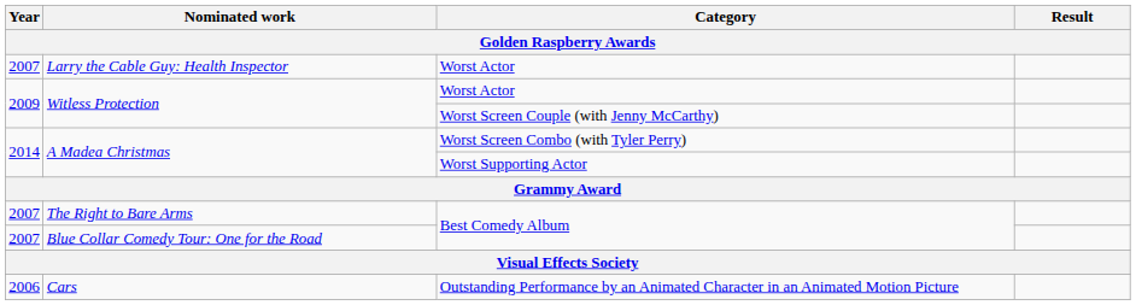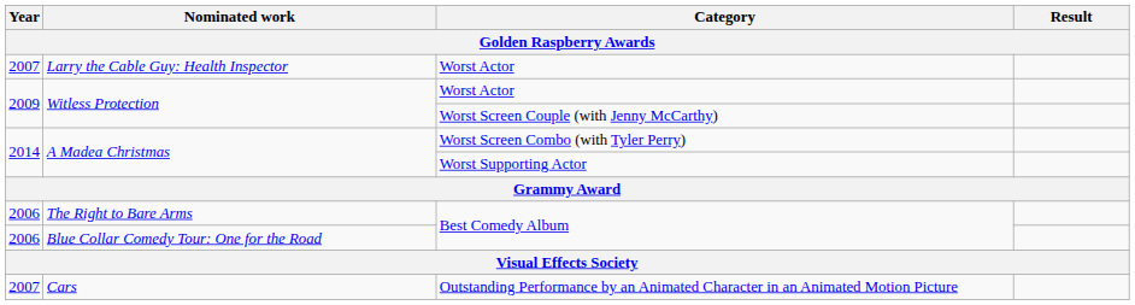The Right to Bare Arms | Year: 2007 -> 2006
Blue Collar Comedy Tour: One for the Road | Year: 2007 -> 2006
Cars | Year: 2006 -> 2007
